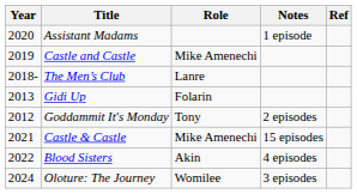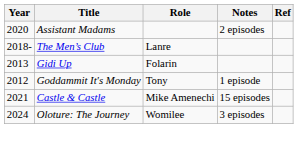Assistant Madams | Notes: 1 episode -> 2 episodes
- row: 2019 | Castle and Castle | Mike Amenechi
Goddammit It's Monday | Notes: 2 episodes -> 1 episode
- row: 2022 | Blood Sisters | Akin | 4 episodes
